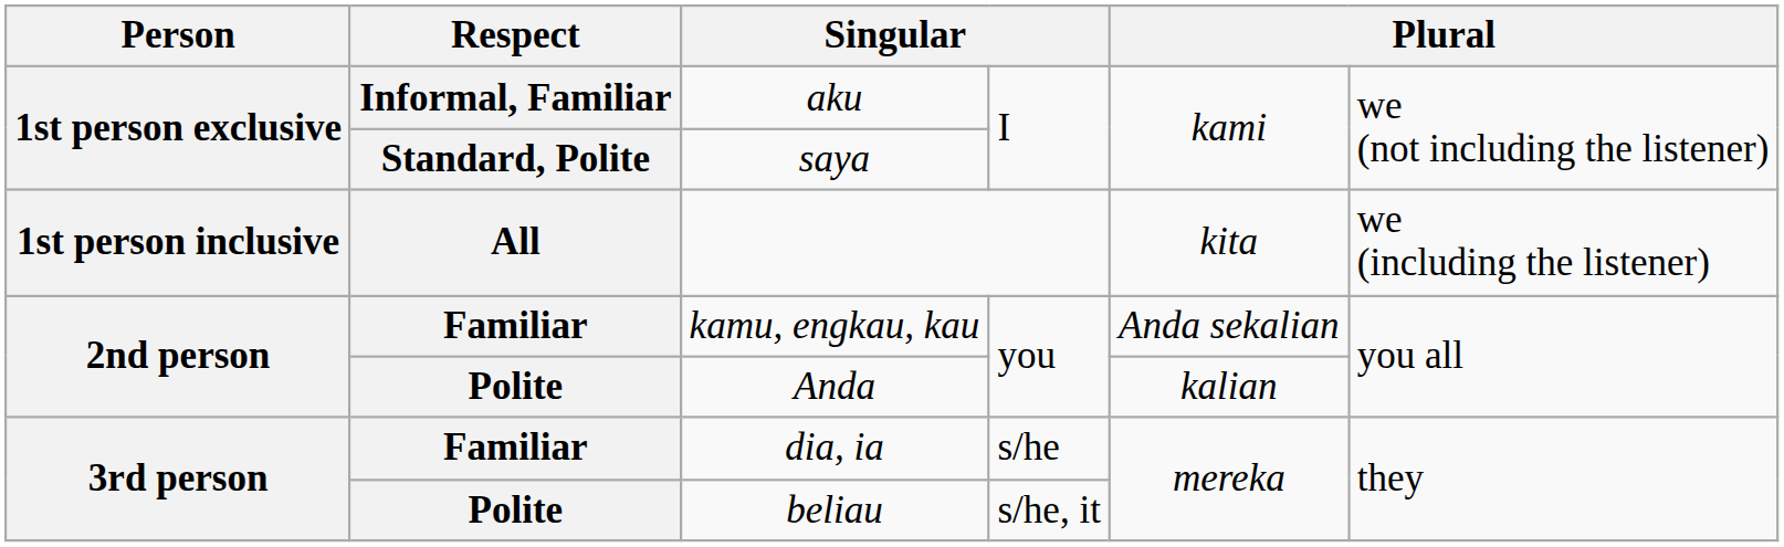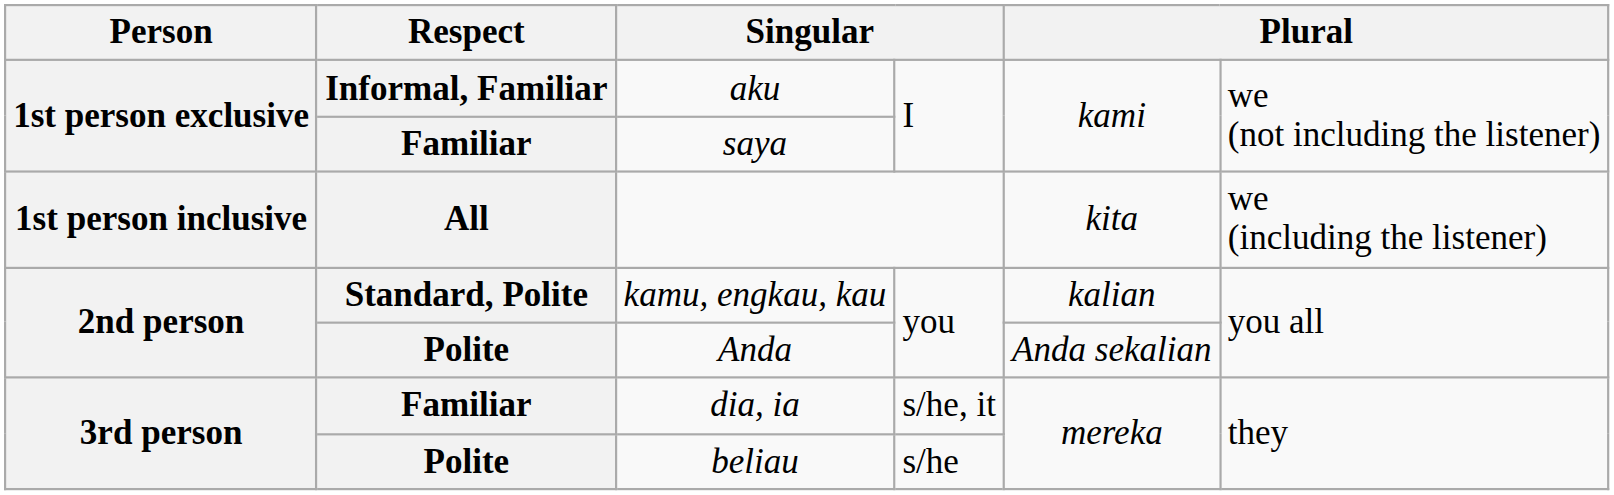saya | Respect: Standard, Polite -> Familiar
kamu, engkau, kau | Respect: Familiar -> Standard, Polite
kamu, engkau, kau | column 5: Anda sekalian -> kalian
Anda | column 5: kalian -> Anda sekalian
dia, ia | column 4: s/he -> s/he, it
beliau | column 4: s/he, it -> s/he
